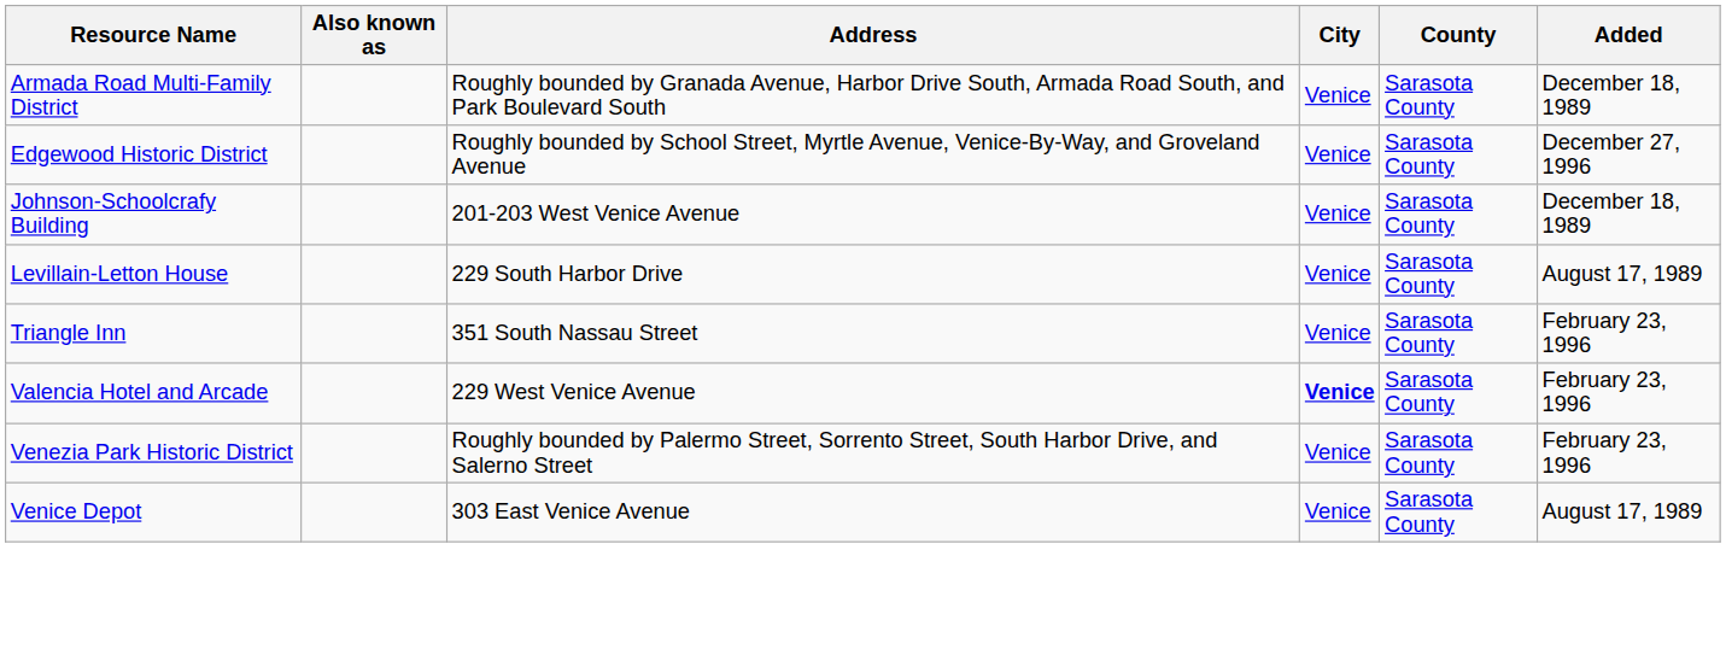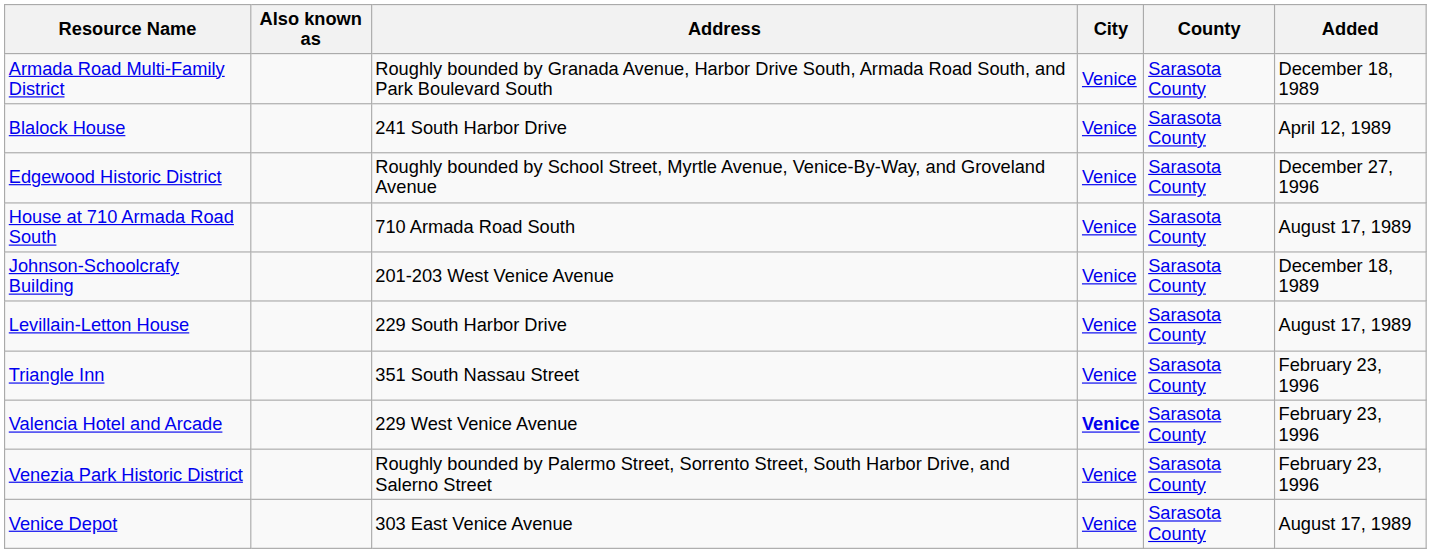+ row: Blalock House | 241 South Harbor Drive | Venice | Sarasota County | April 12, 1989
+ row: House at 710 Armada Road South | 710 Armada Road South | Venice | Sarasota County | August 17, 1989
